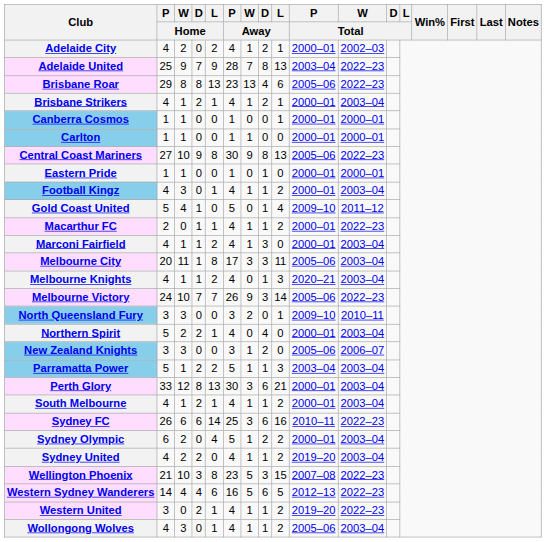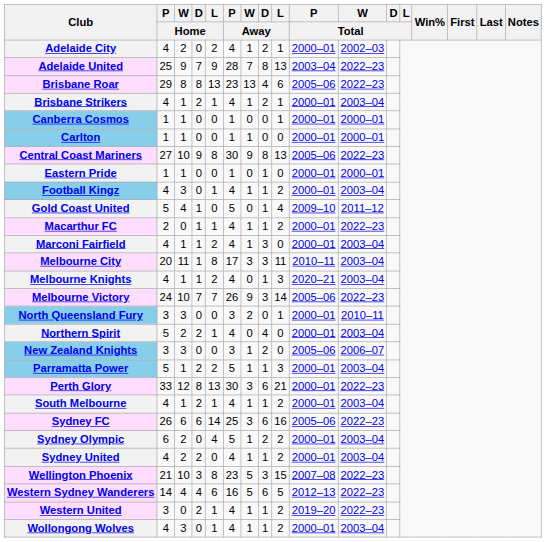Melbourne City | P / Total: 2005–06 -> 2010–11
North Queensland Fury | P / Total: 2009–10 -> 2000–01
Parramatta Power | P / Total: 2003–04 -> 2000–01
Perth Glory | W / Total: 2003–04 -> 2022–23
Sydney FC | P / Total: 2010–11 -> 2005–06
Sydney United | P / Total: 2019–20 -> 2000–01
Wollongong Wolves | P / Total: 2005–06 -> 2000–01
